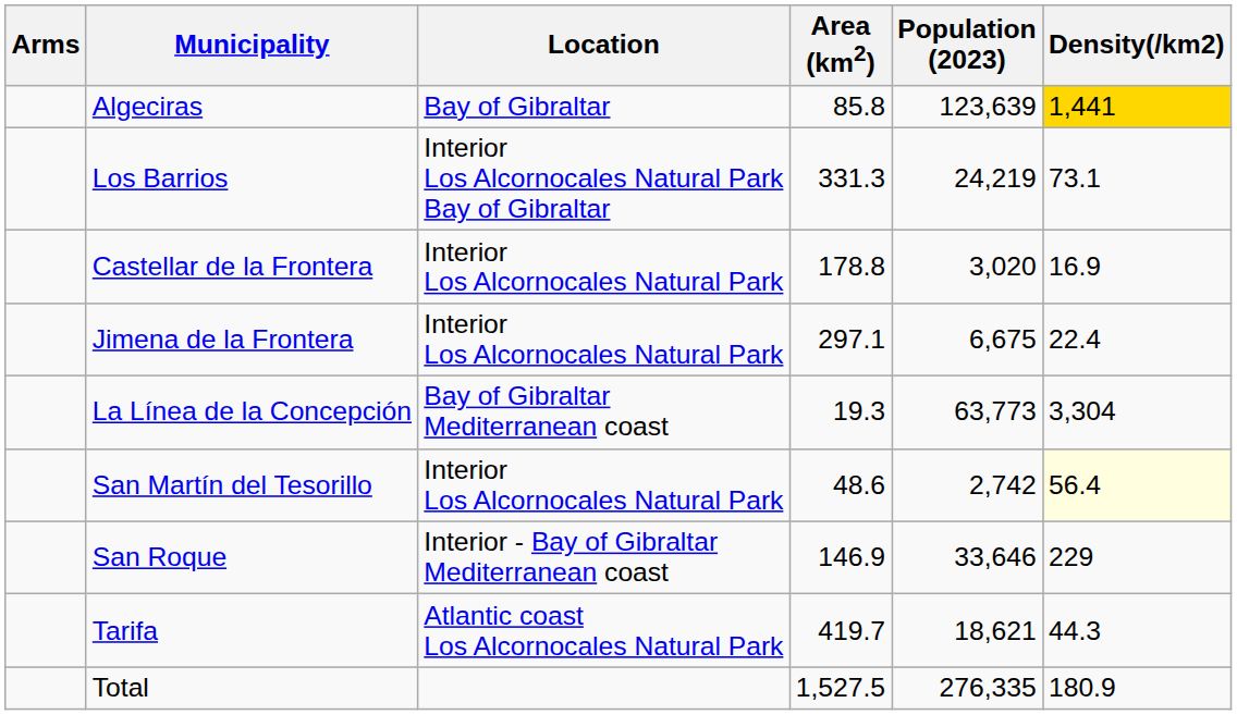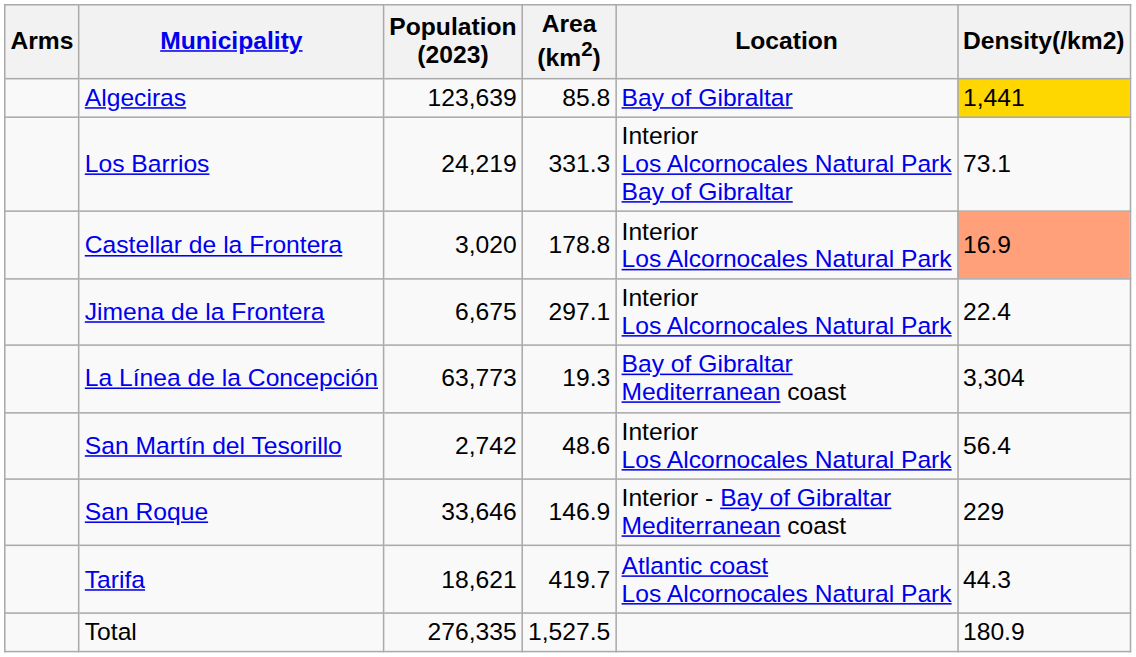columns swapped: Location <-> Population (2023)
Castellar de la Frontera | Density(/km2): no background -> lightsalmon background
San Martín del Tesorillo | Density(/km2): lightyellow background -> no background
